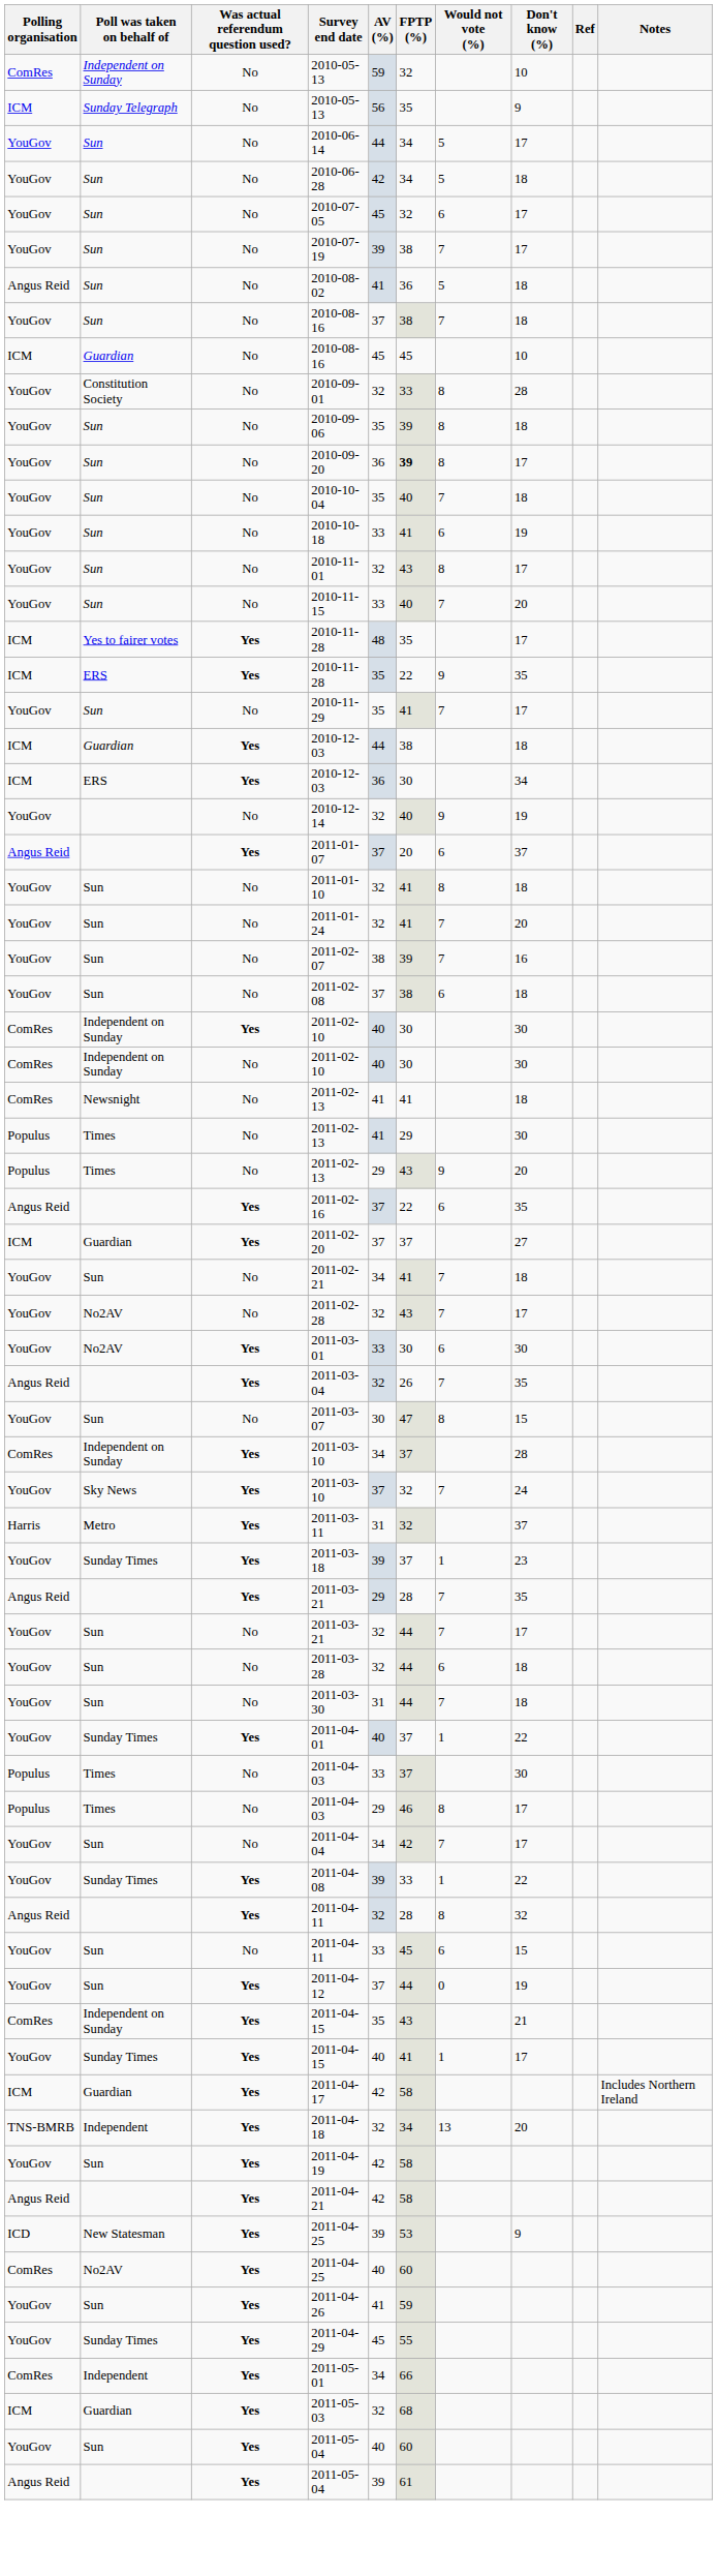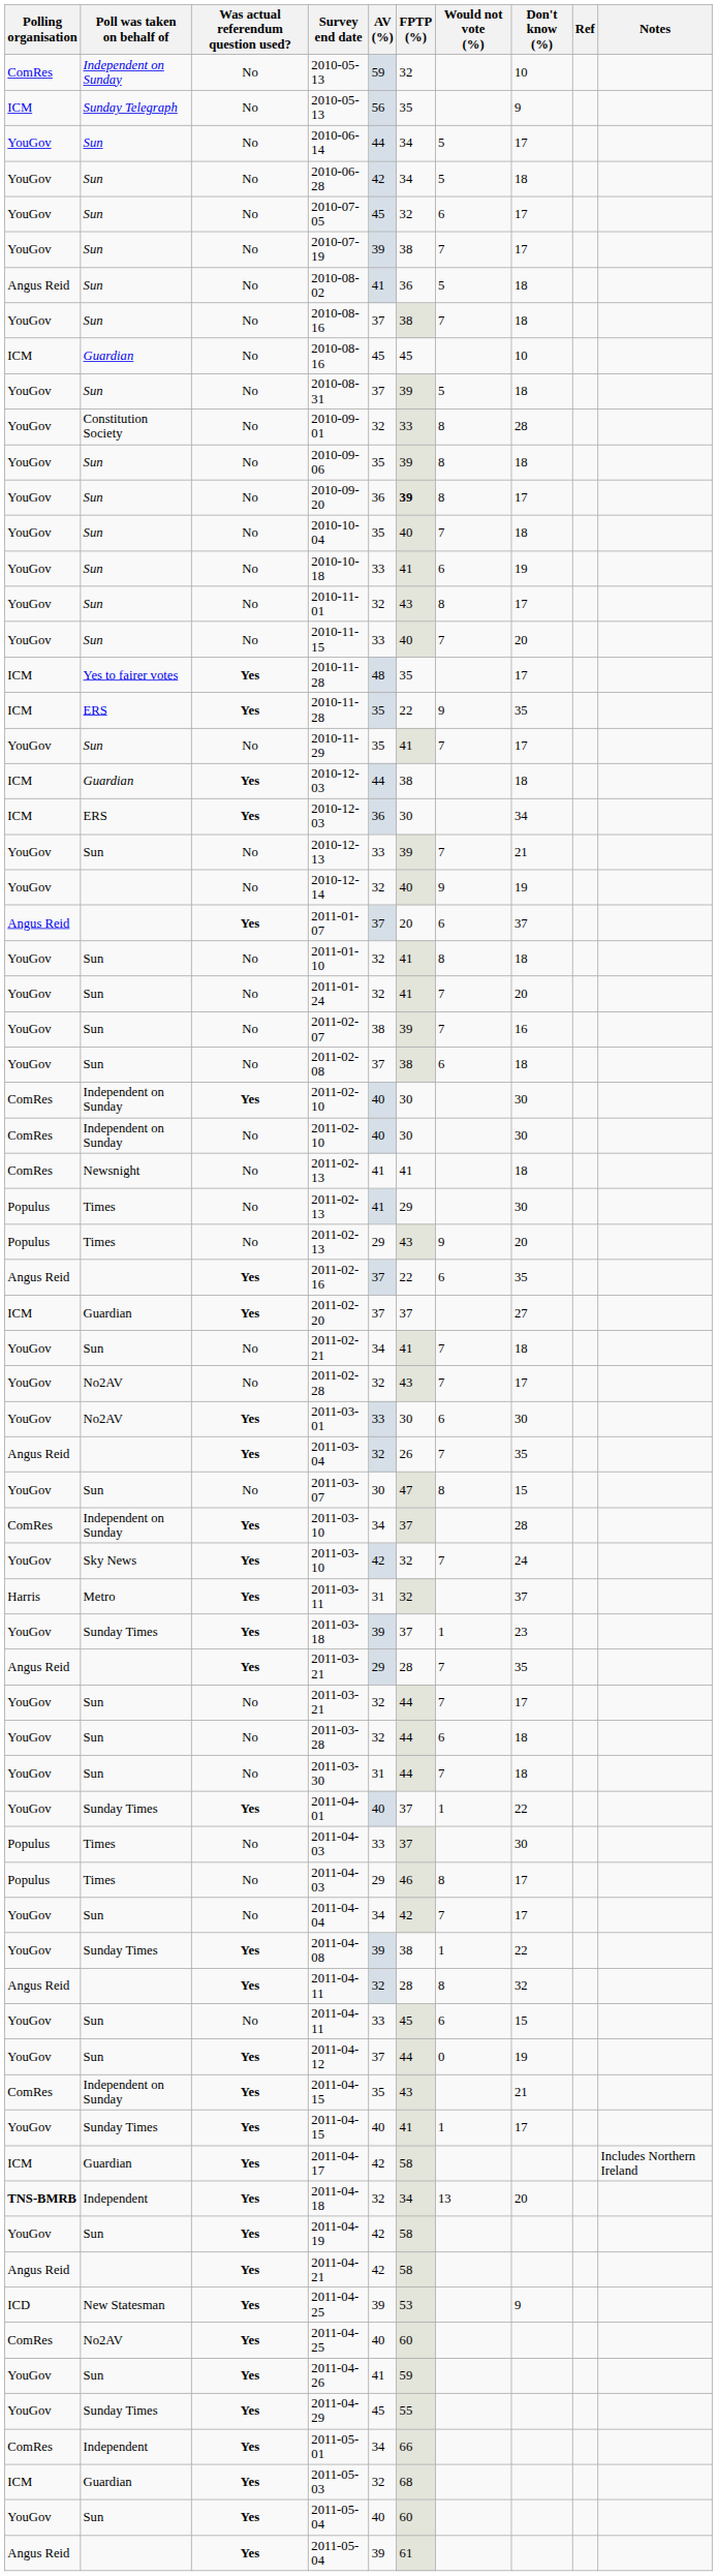+ row: YouGov | Sun | No | 2010-08-31 | 37 | 39 | 5 | 18
+ row: YouGov | Sun | No | 2010-12-13 | 33 | 39 | 7 | 21
Sky News / 2011-03-10 | AV (%): 37 -> 42
2011-04-08 | FPTP (%): 33 -> 38
2011-04-18 | Polling organisation: normal -> bold
